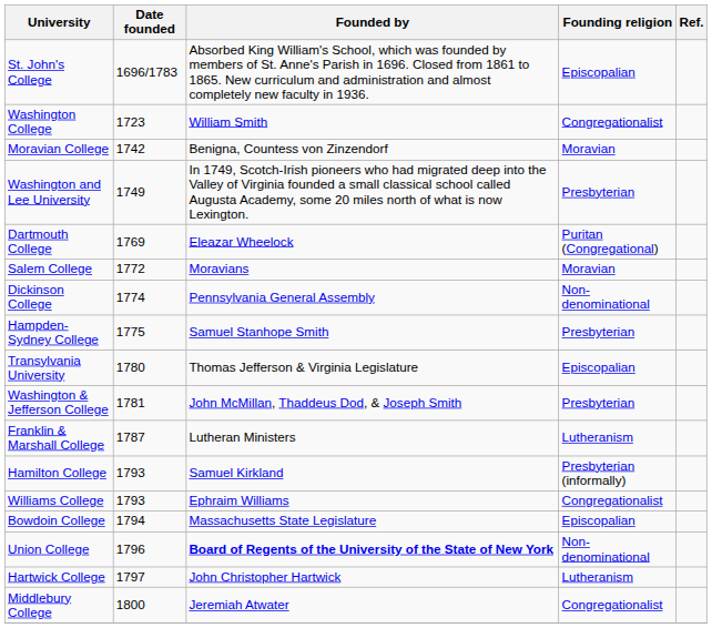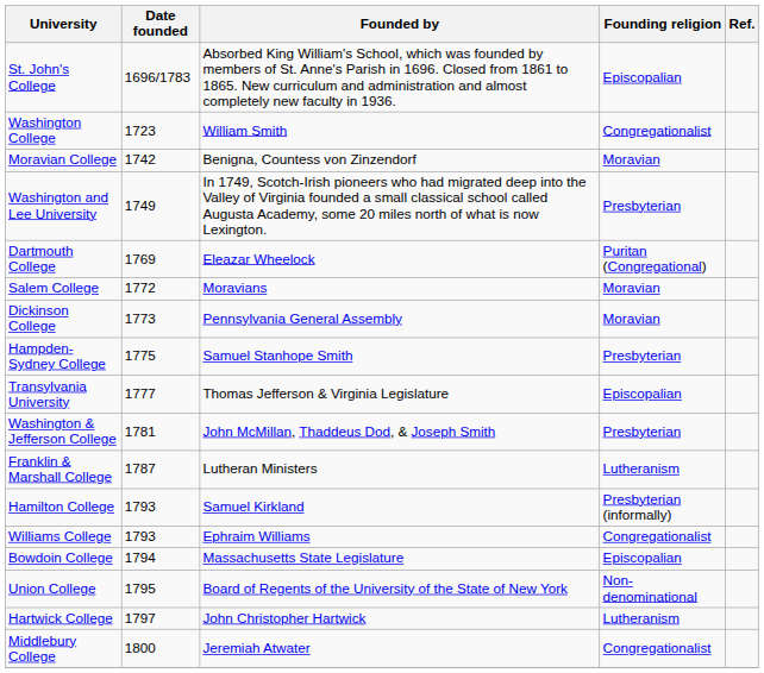Dickinson College | Date founded: 1774 -> 1773
Dickinson College | Founding religion: Non-denominational -> Moravian
Transylvania University | Date founded: 1780 -> 1777
Union College | Date founded: 1796 -> 1795
Union College | Founded by: bold -> normal
